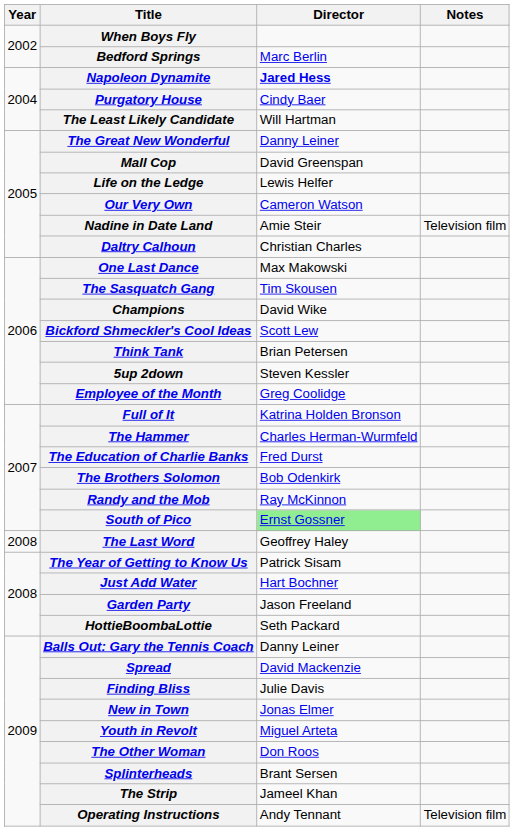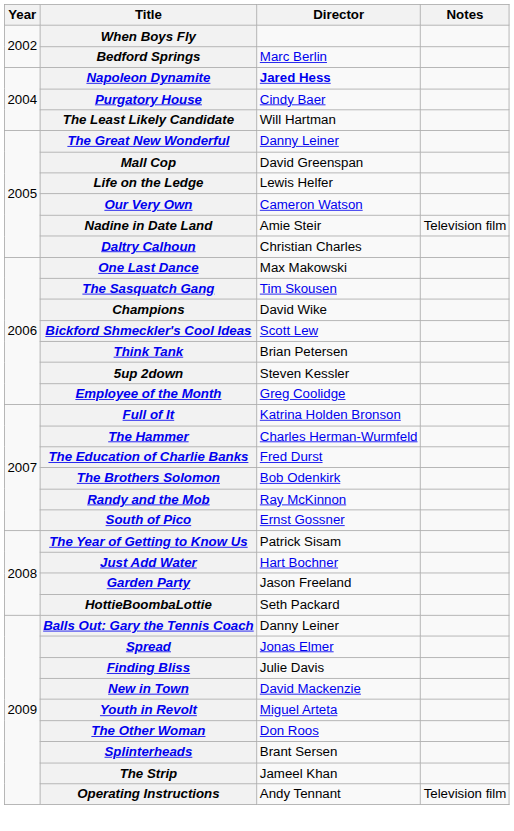South of Pico | Director: lightgreen background -> no background
- row: 2008 | The Last Word | Geoffrey Haley
Spread | Director: David Mackenzie -> Jonas Elmer
New in Town | Director: Jonas Elmer -> David Mackenzie
